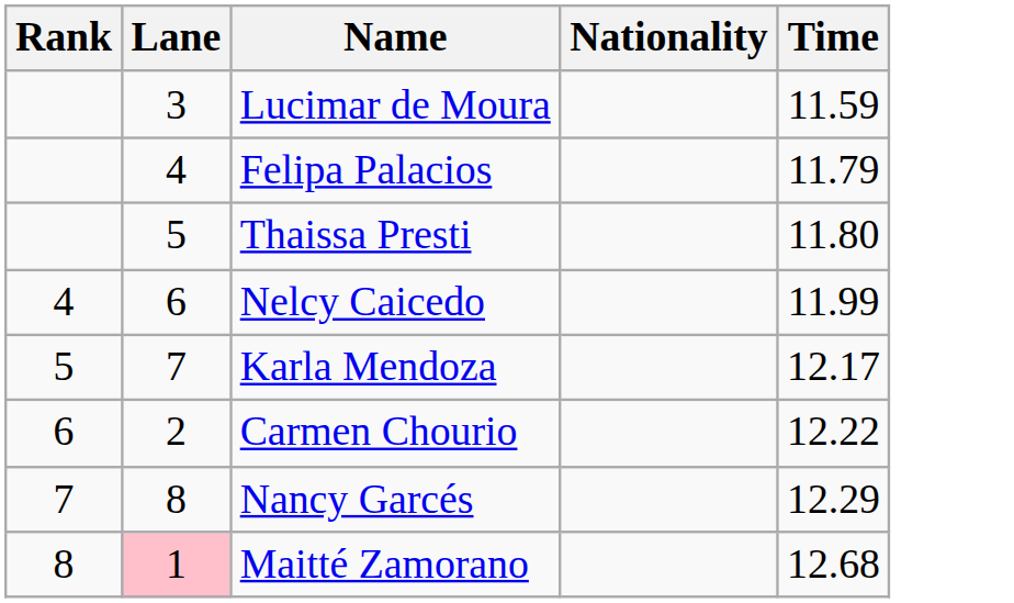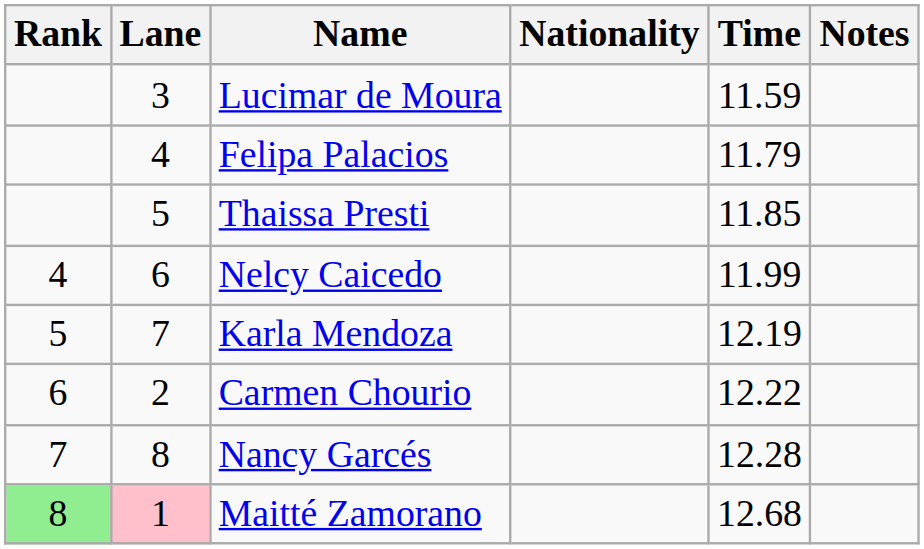+ column: Notes
Thaissa Presti | Time: 11.80 -> 11.85
Karla Mendoza | Time: 12.17 -> 12.19
Nancy Garcés | Time: 12.29 -> 12.28
Maitté Zamorano | Rank: no background -> lightgreen background
